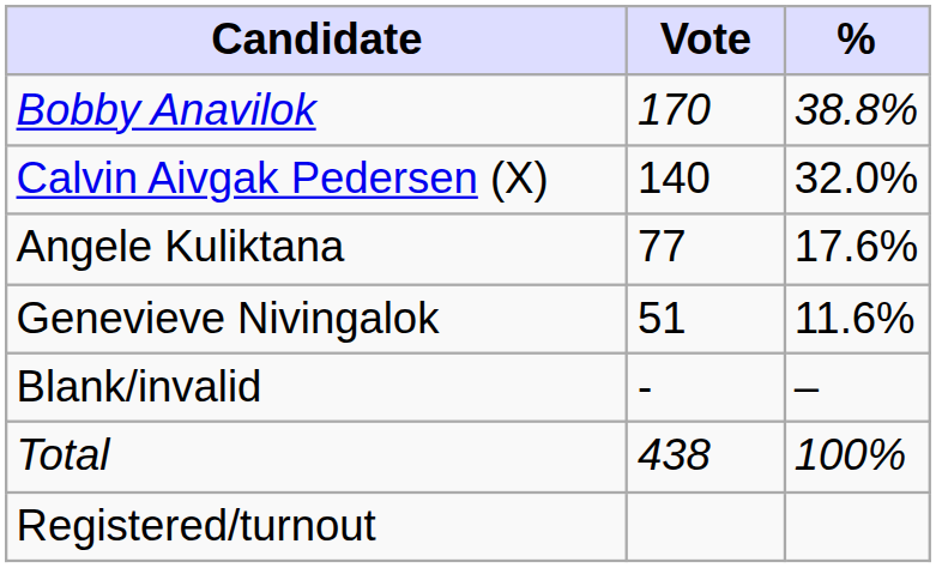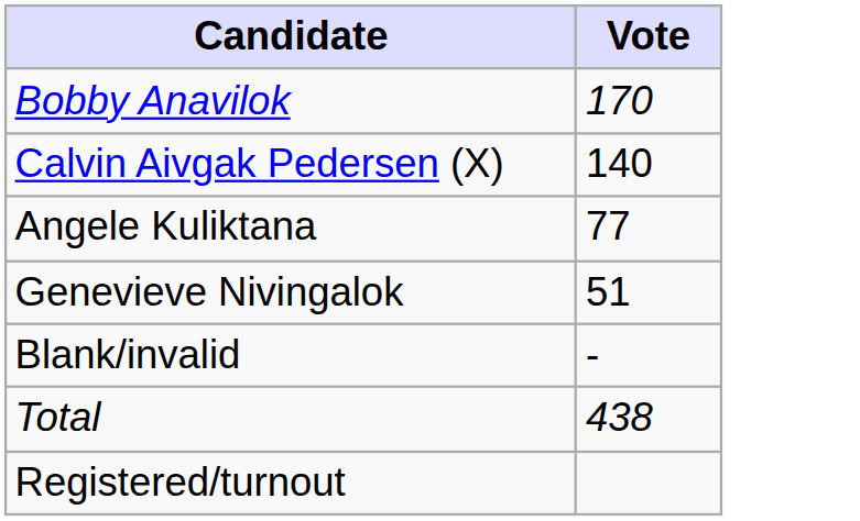- column: % | 38.8% | 32.0% | 17.6% | 11.6% | – | 100%
